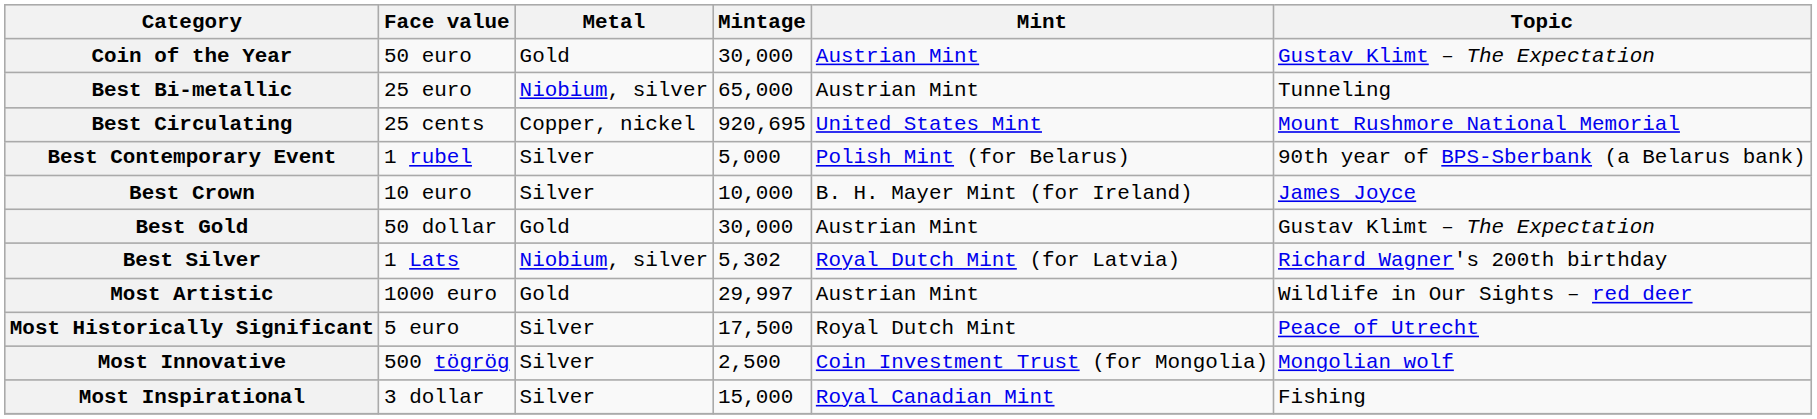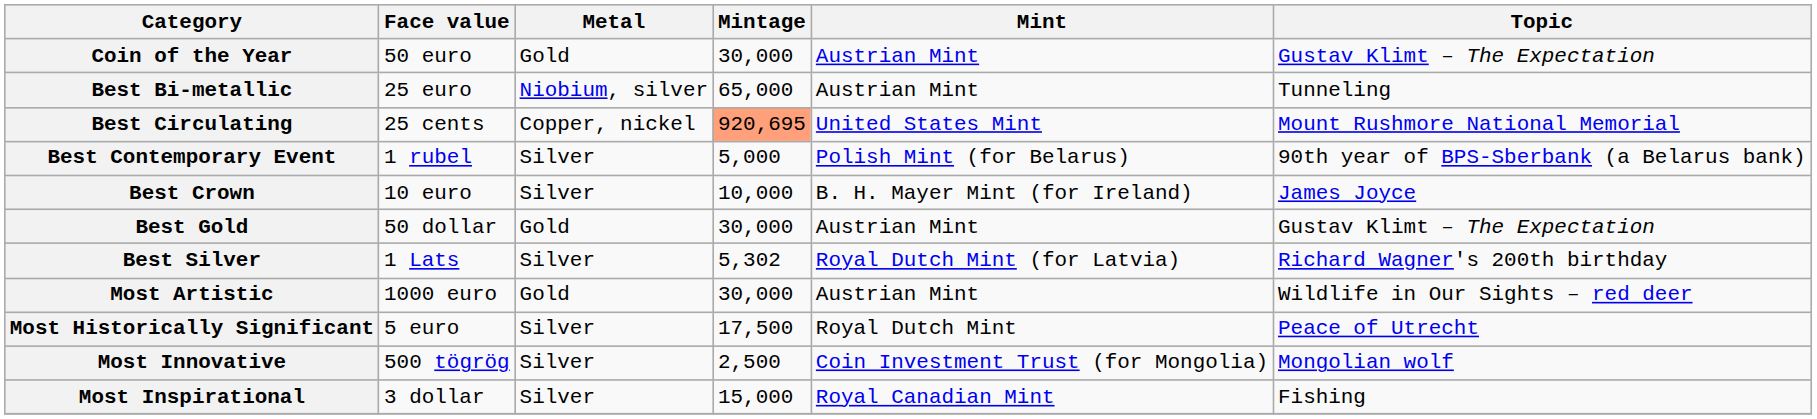Best Circulating | Mintage: no background -> lightsalmon background
Best Silver | Metal: Niobium, silver -> Silver
Most Artistic | Mintage: 29,997 -> 30,000
